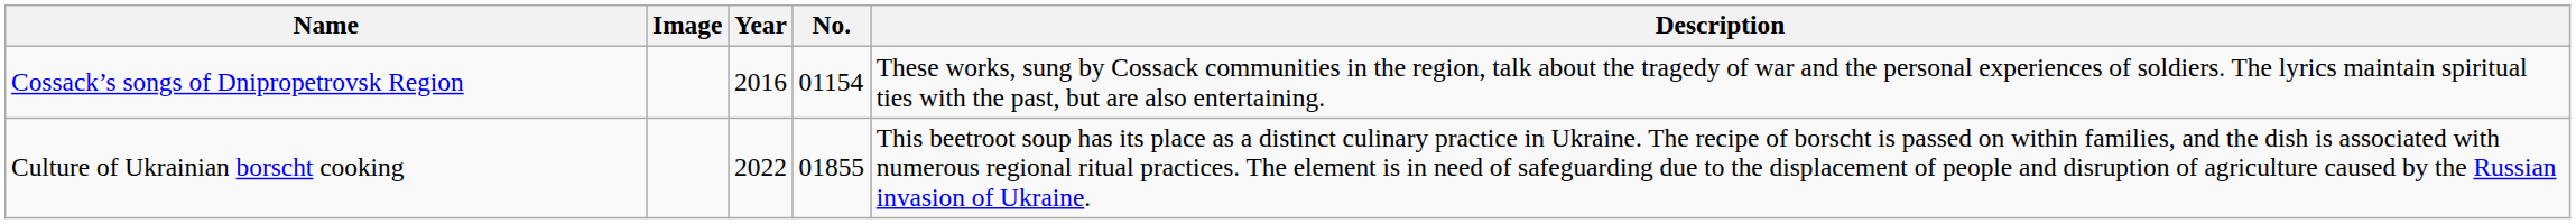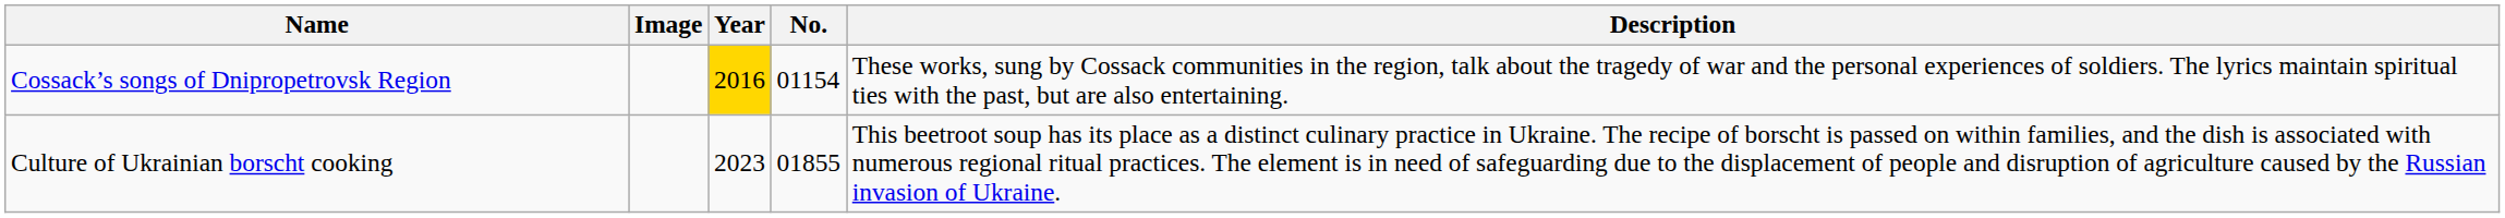Cossack’s songs of Dnipropetrovsk Region | Year: no background -> gold background
Culture of Ukrainian borscht cooking | Year: 2022 -> 2023
